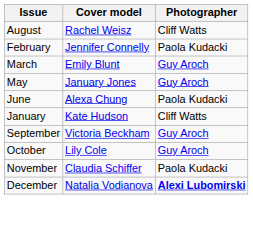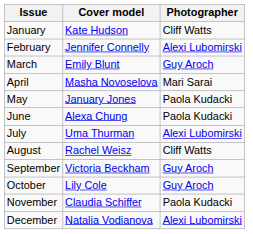rows swapped: January <-> August
February | Photographer: Paola Kudacki -> Alexi Lubomirski
+ row: April | Masha Novoselova | Mari Sarai
May | Photographer: Guy Aroch -> Paola Kudacki
+ row: July | Uma Thurman | Alexi Lubomirski
December | Photographer: bold -> normal
